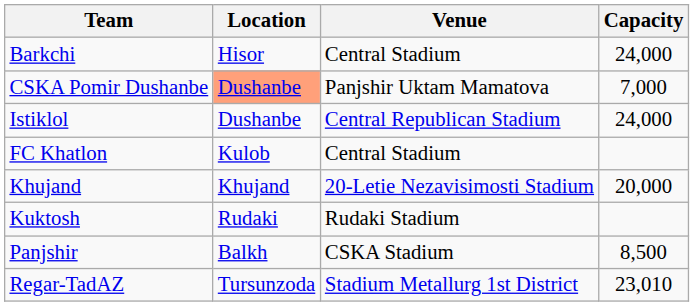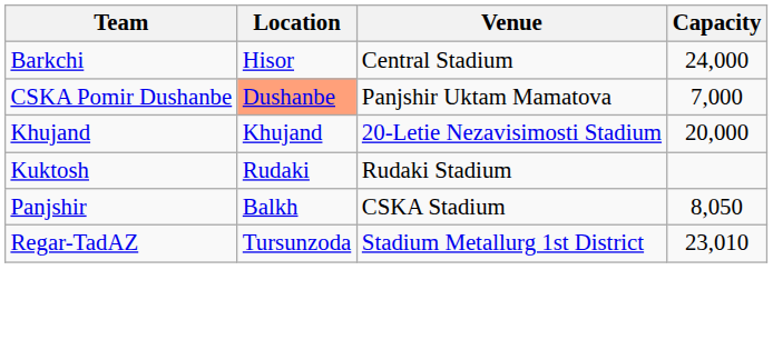- row: Istiklol | Dushanbe | Central Republican Stadium | 24,000
- row: FC Khatlon | Kulob | Central Stadium
Panjshir | Capacity: 8,500 -> 8,050
